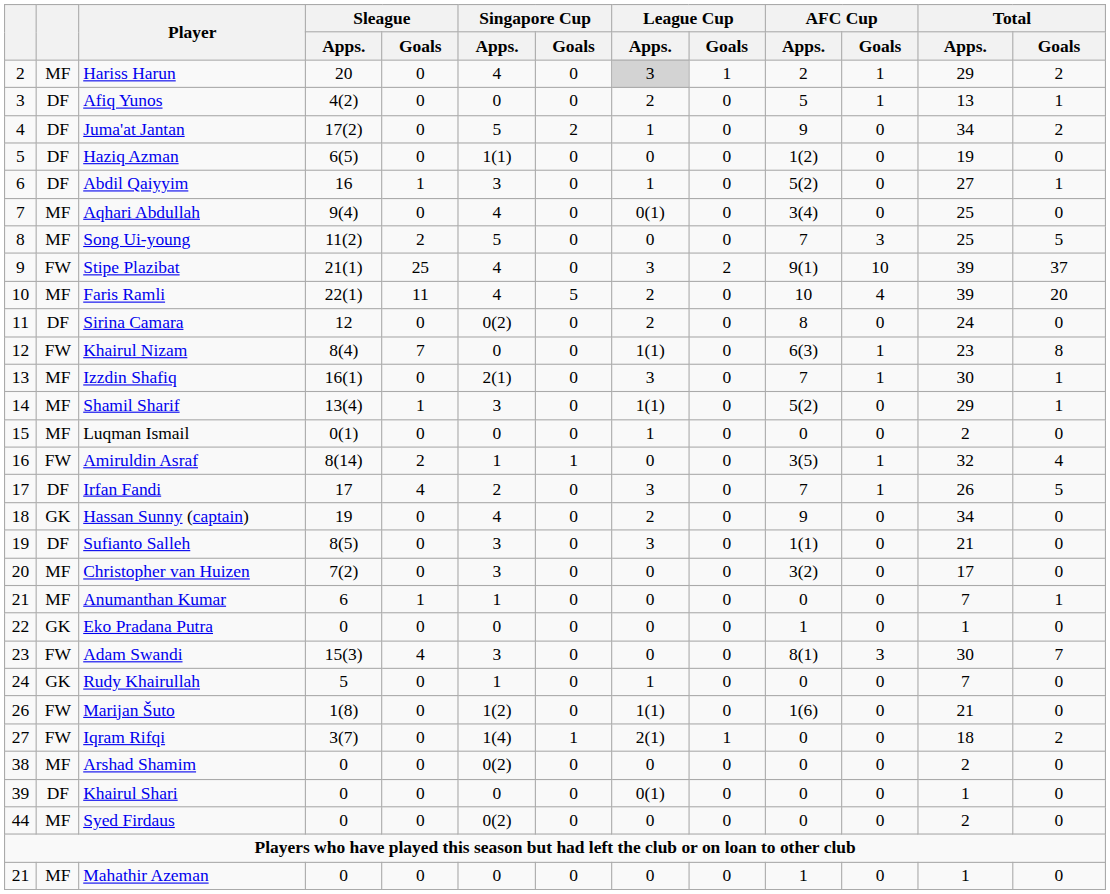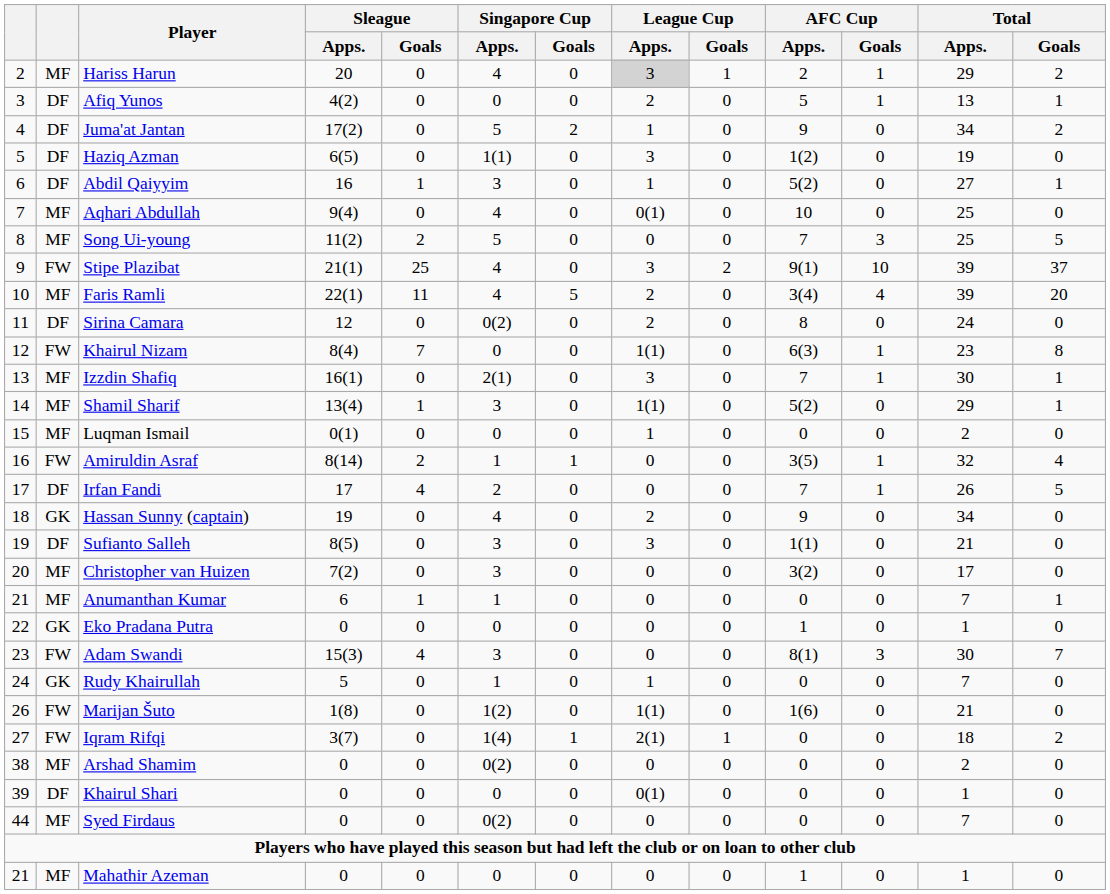Haziq Azman | League Cup / Apps.: 0 -> 3
Aqhari Abdullah | AFC Cup / Apps.: 3(4) -> 10
Faris Ramli | AFC Cup / Apps.: 10 -> 3(4)
Irfan Fandi | League Cup / Apps.: 3 -> 0
Syed Firdaus | Total / Apps.: 2 -> 7
